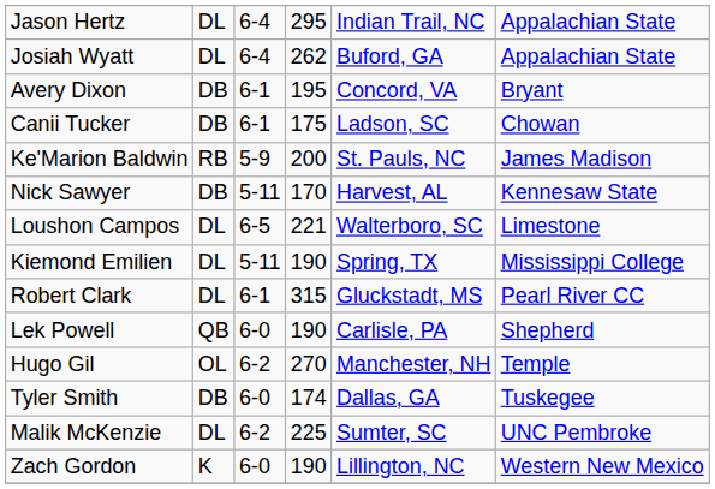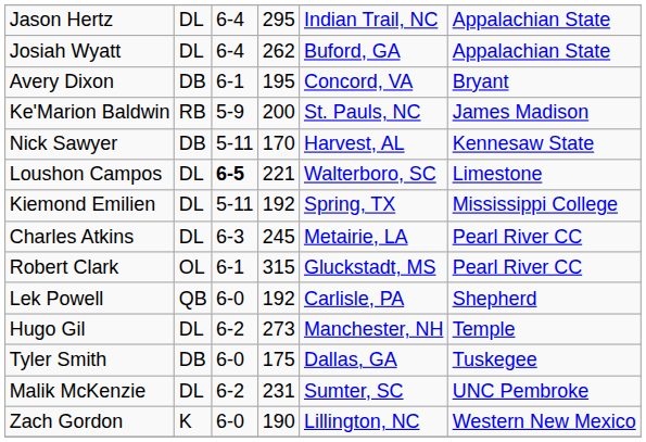- row: Canii Tucker | DB | 6-1 | 175 | Ladson, SC | Chowan
Loushon Campos | column 3: normal -> bold
Kiemond Emilien | column 4: 190 -> 192
+ row: Charles Atkins | DL | 6-3 | 245 | Metairie, LA | Pearl River CC
Robert Clark | column 2: DL -> OL
Lek Powell | column 4: 190 -> 192
Hugo Gil | column 2: OL -> DL
Hugo Gil | column 4: 270 -> 273
Tyler Smith | column 4: 174 -> 175
Malik McKenzie | column 4: 225 -> 231
